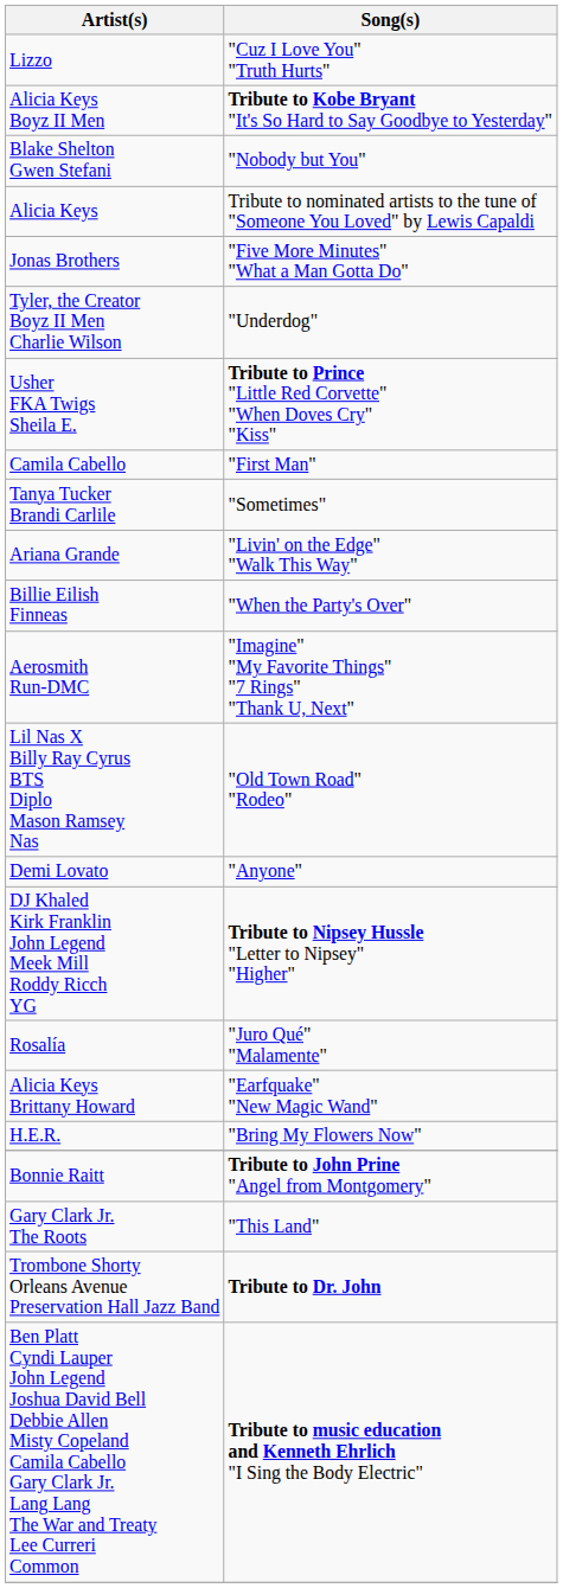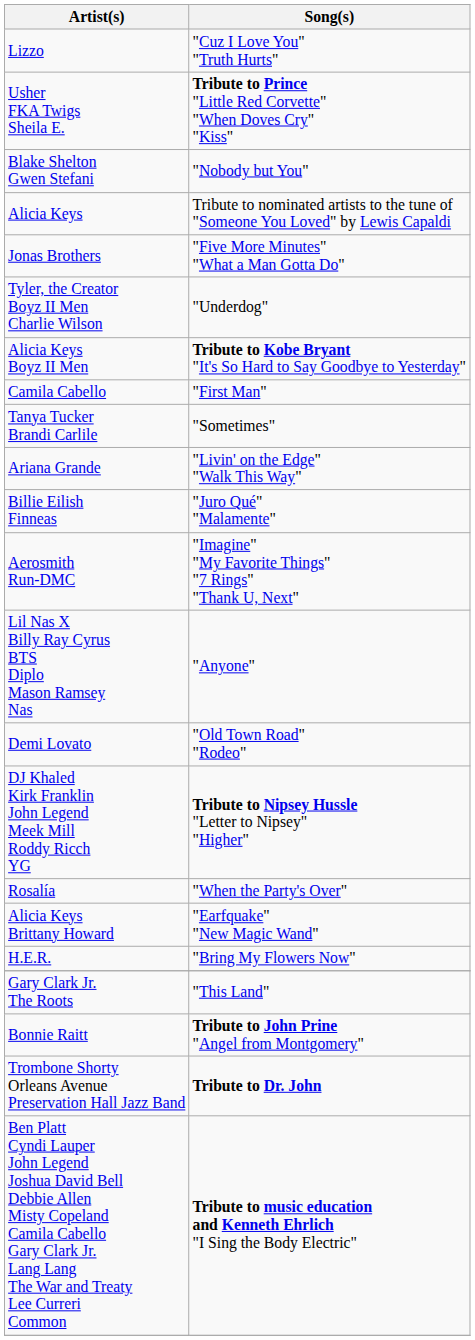rows swapped: Alicia Keys Boyz II Men <-> Usher FKA Twigs Sheila E.
Billie Eilish Finneas | Song(s): "When the Party's Over" -> "Juro Qué" "Malamente"
Lil Nas X Billy Ray Cyrus BTS Diplo Mason Ramsey Nas | Song(s): "Old Town Road" "Rodeo" -> "Anyone"
Demi Lovato | Song(s): "Anyone" -> "Old Town Road" "Rodeo"
Rosalía | Song(s): "Juro Qué" "Malamente" -> "When the Party's Over"
rows swapped: Bonnie Raitt <-> Gary Clark Jr. The Roots
